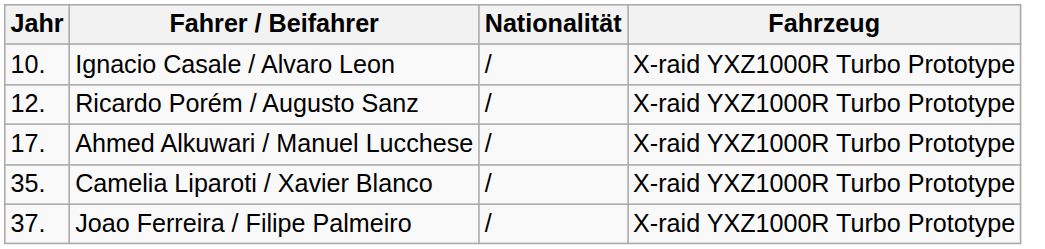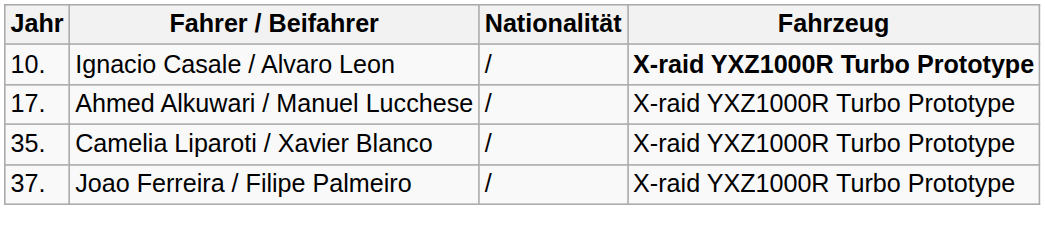Ignacio Casale / Alvaro Leon | Fahrzeug: normal -> bold
- row: 12. | Ricardo Porém / Augusto Sanz | / | X-raid YXZ1000R Turbo Prototype
